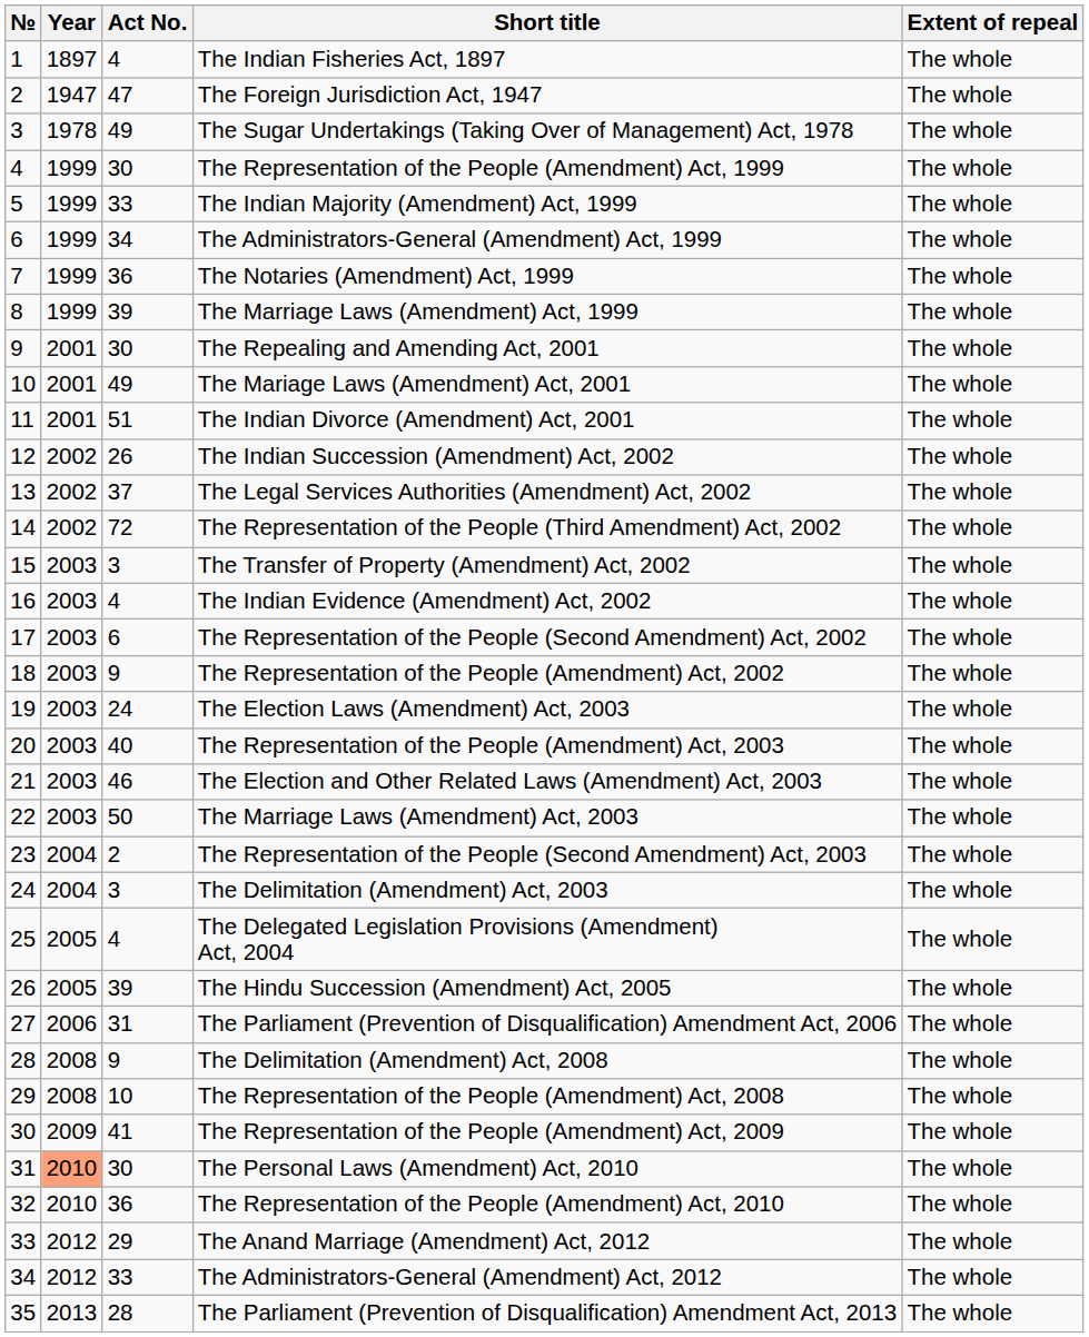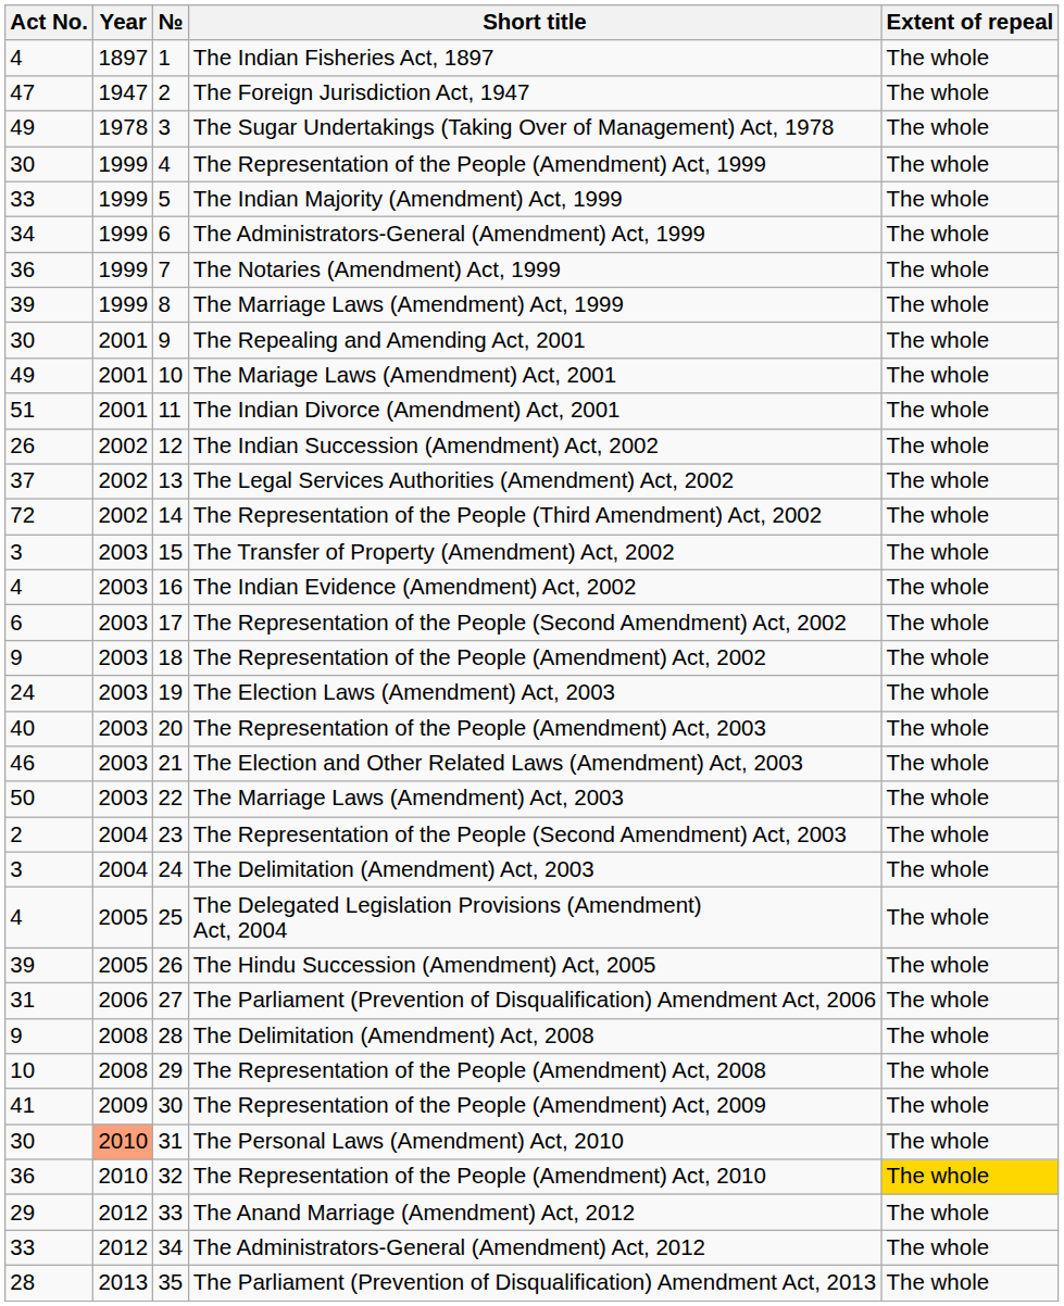columns swapped: № <-> Act No.
The Representation of the People (Amendment) Act, 2010 | Extent of repeal: no background -> gold background
